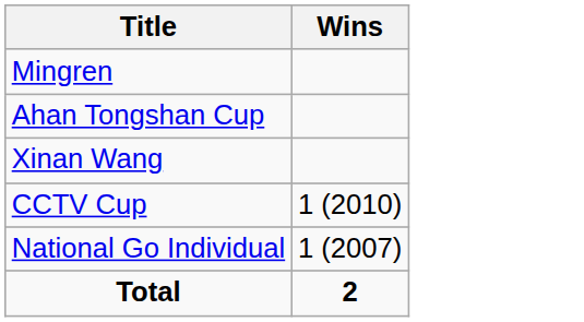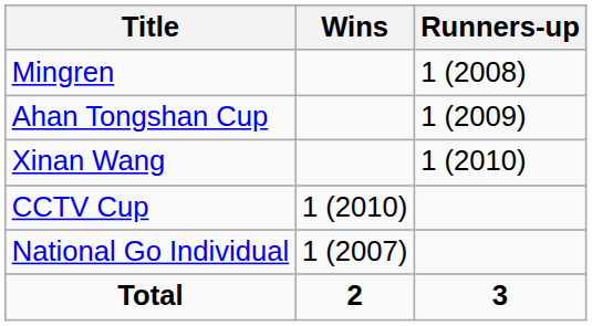+ column: Runners-up | 1 (2008) | 1 (2009) | 1 (2010) | 3
